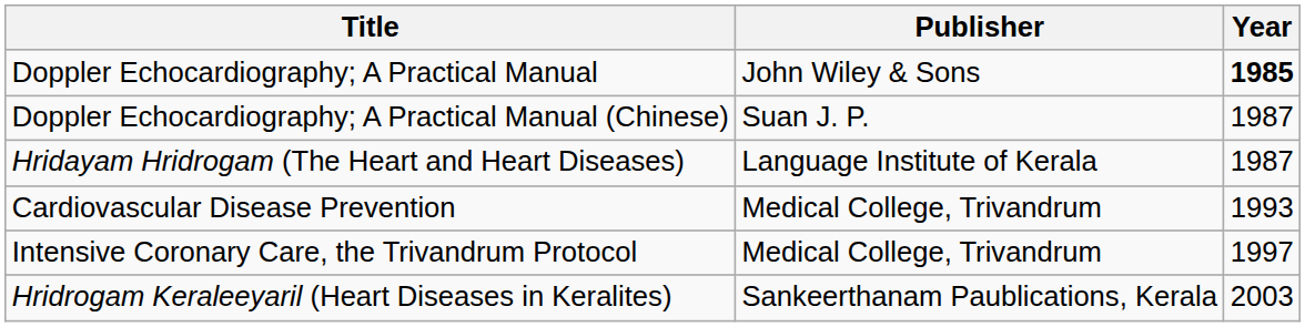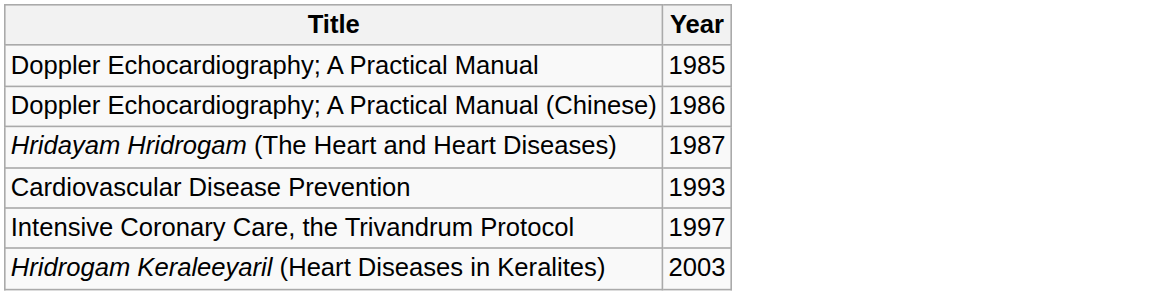- column: Publisher | John Wiley & Sons | Suan J. P. | Language Institute of Kerala | Medical College, Trivandrum | Medical College, Trivandrum | Sankeerthanam Paublications, Kerala
Doppler Echocardiography; A Practical Manual | Year: bold -> normal
Doppler Echocardiography; A Practical Manual (Chinese) | Year: 1987 -> 1986
